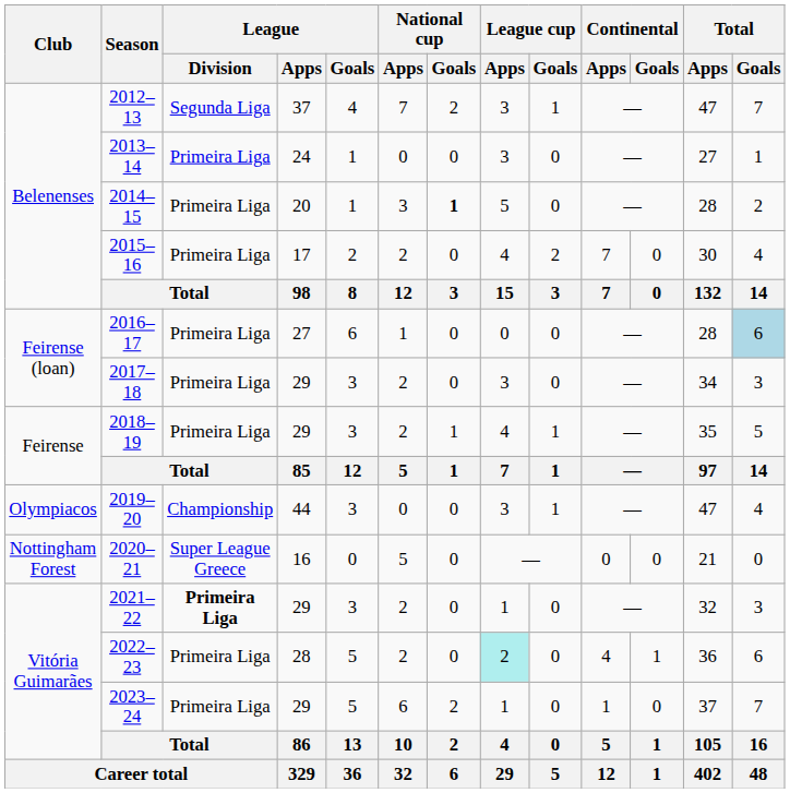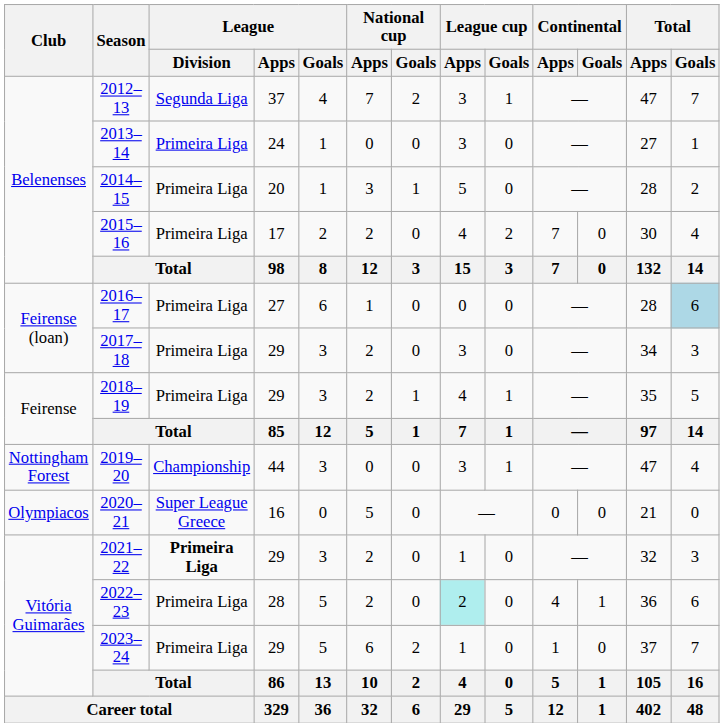2014–15 | National cup / Goals: bold -> normal
2019–20 | Club: Olympiacos -> Nottingham Forest
2020–21 | Club: Nottingham Forest -> Olympiacos
